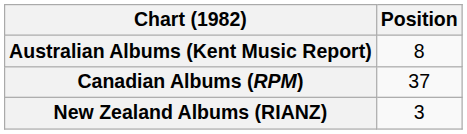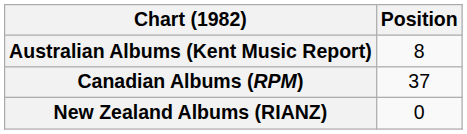New Zealand Albums (RIANZ) | Position: 3 -> 0
